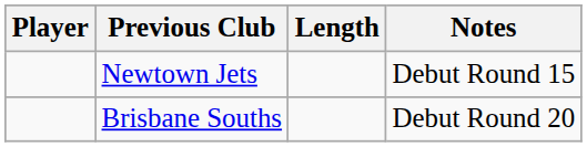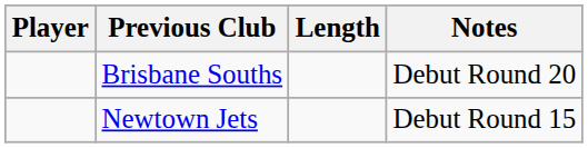rows swapped: Newtown Jets <-> Brisbane Souths
